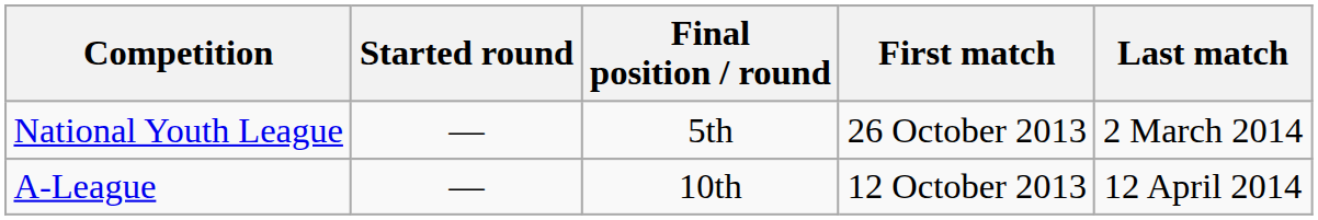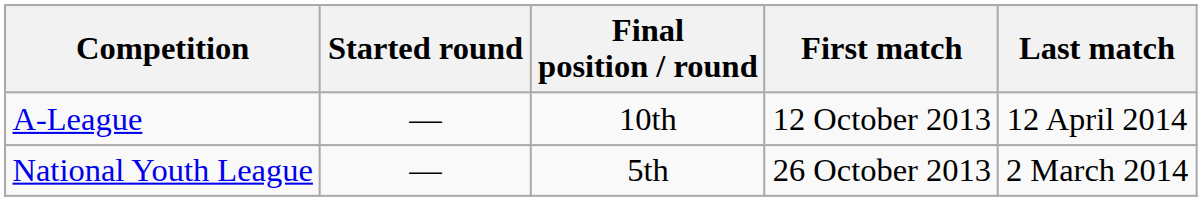rows swapped: A-League <-> National Youth League
